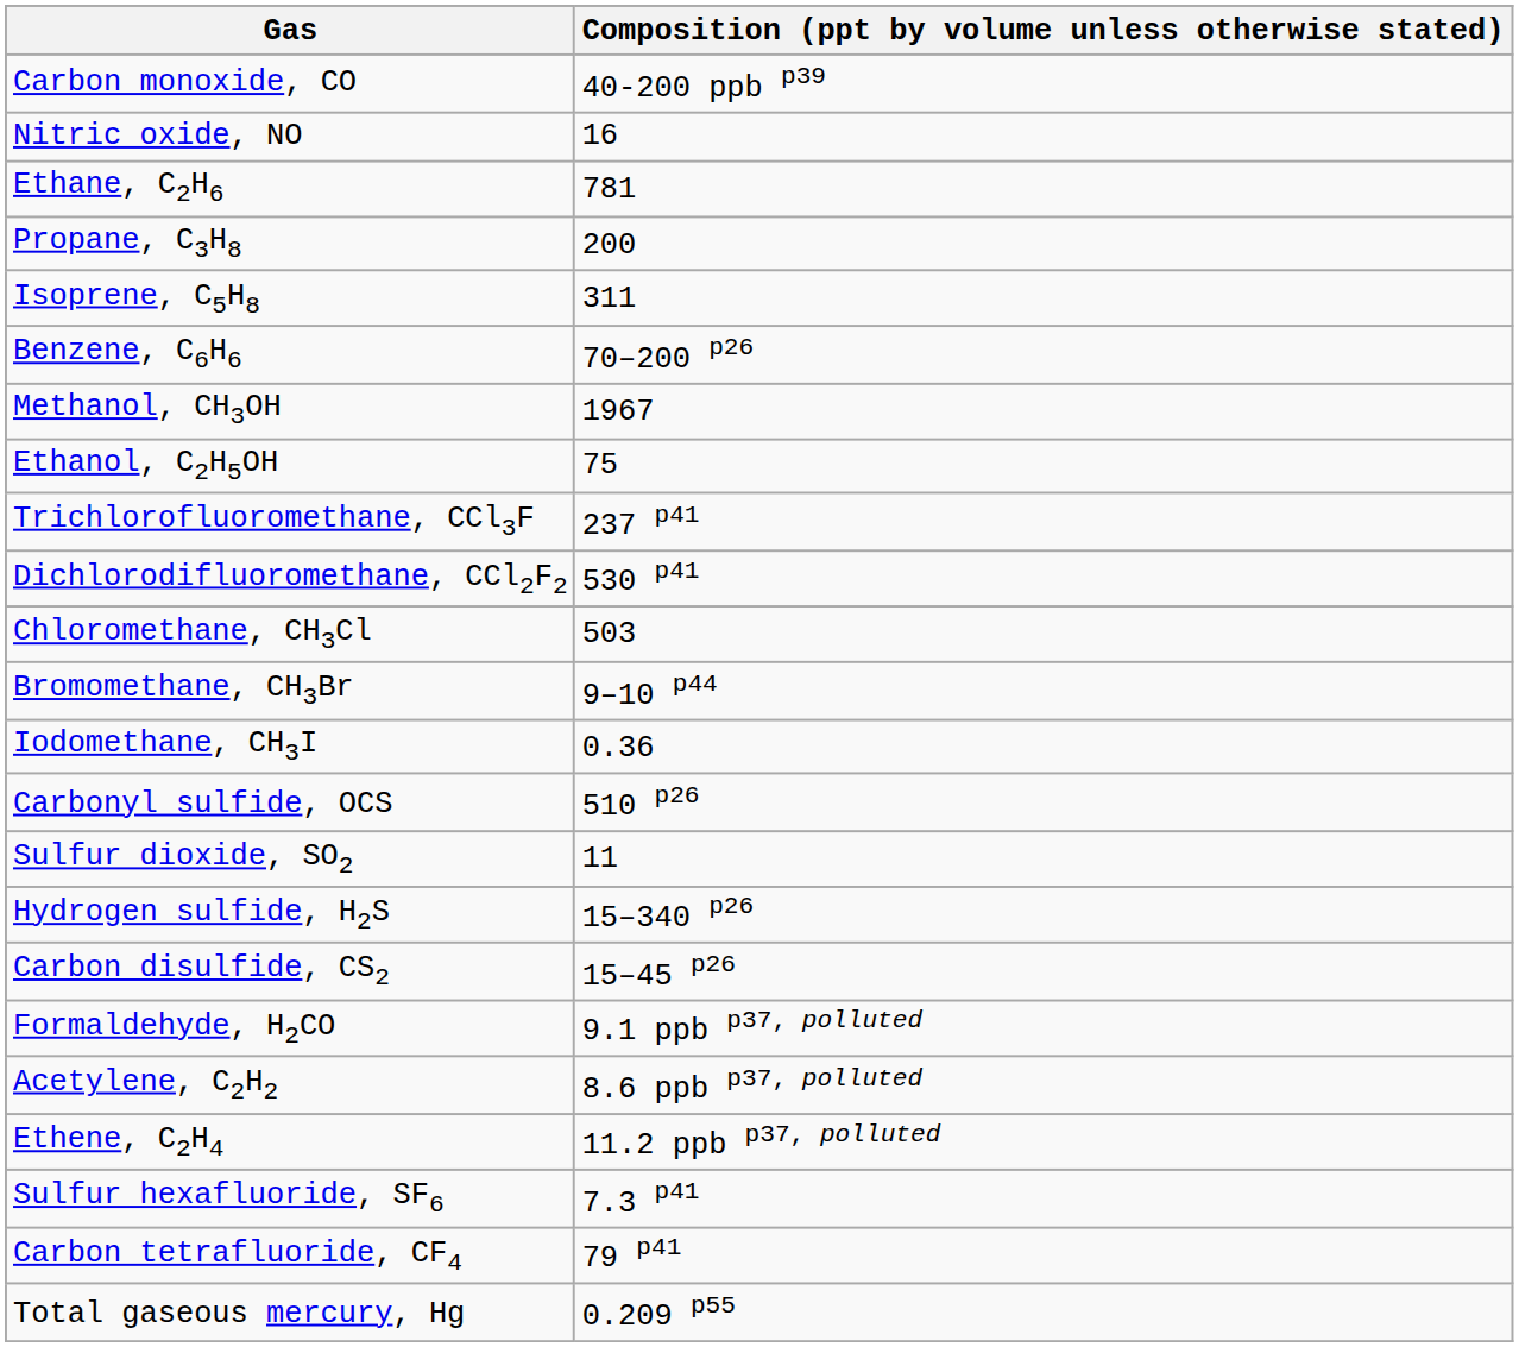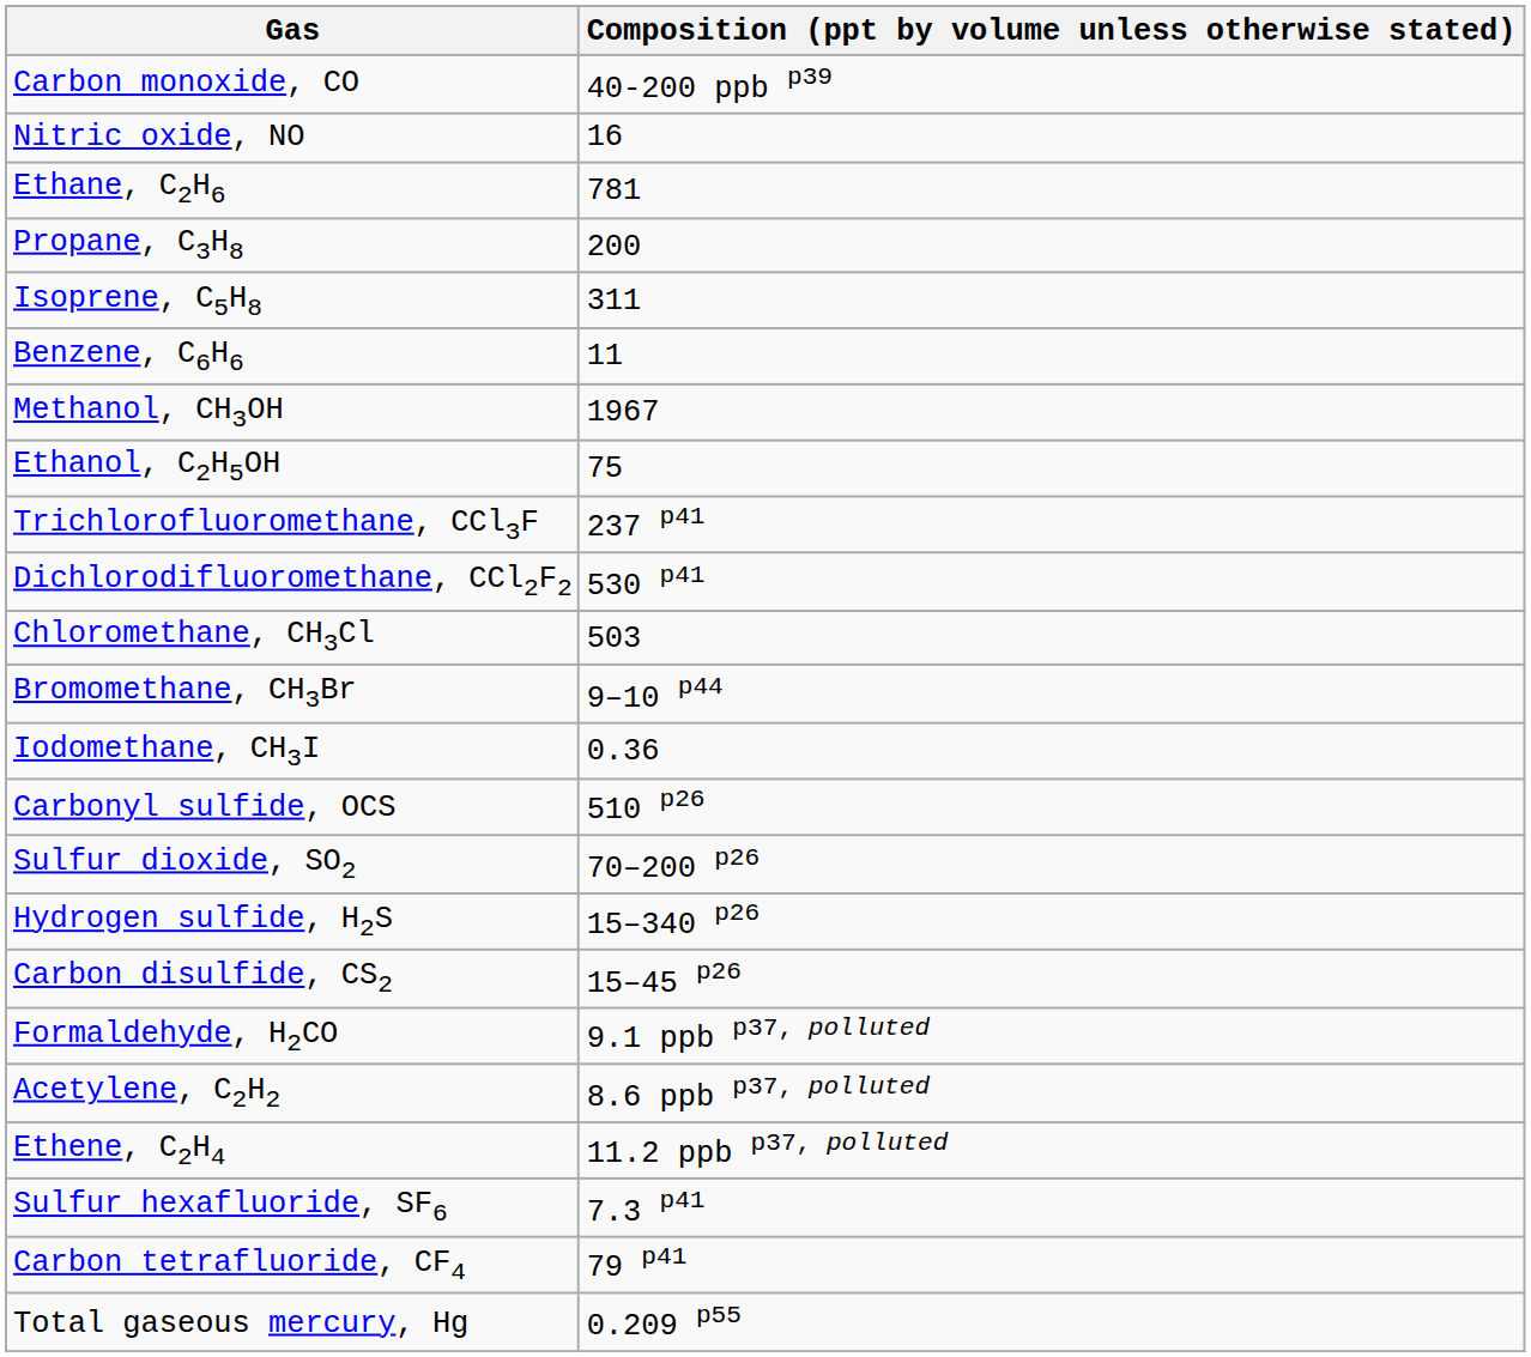Benzene, C6H6 | Composition (ppt by volume unless otherwise stated): 70–200 p26 -> 11
Sulfur dioxide, SO2 | Composition (ppt by volume unless otherwise stated): 11 -> 70–200 p26
